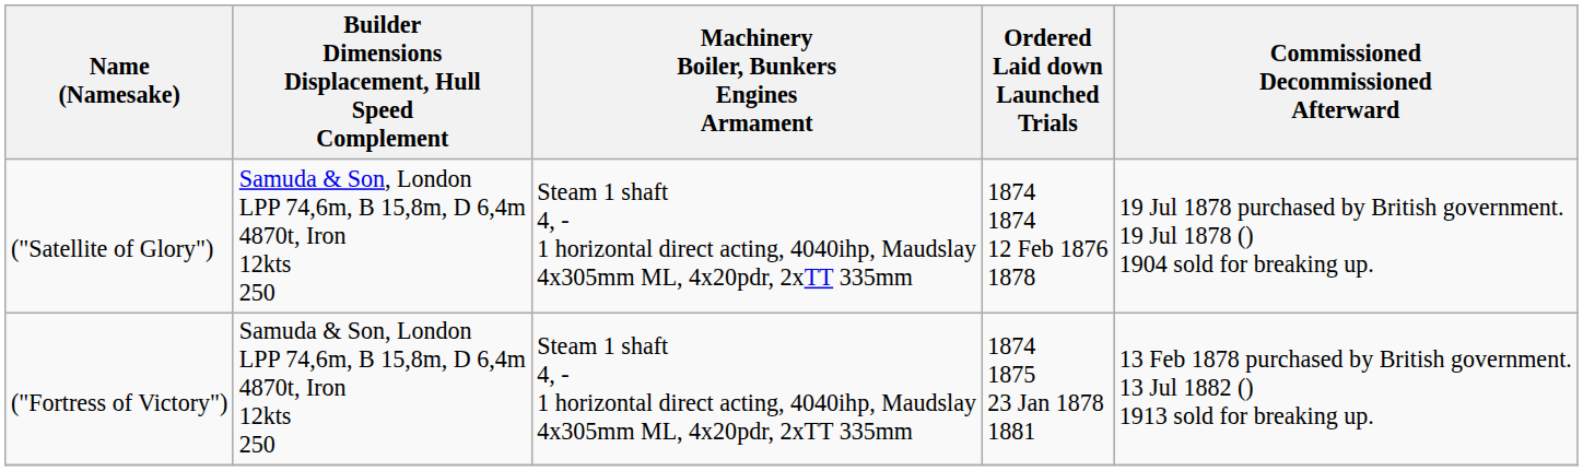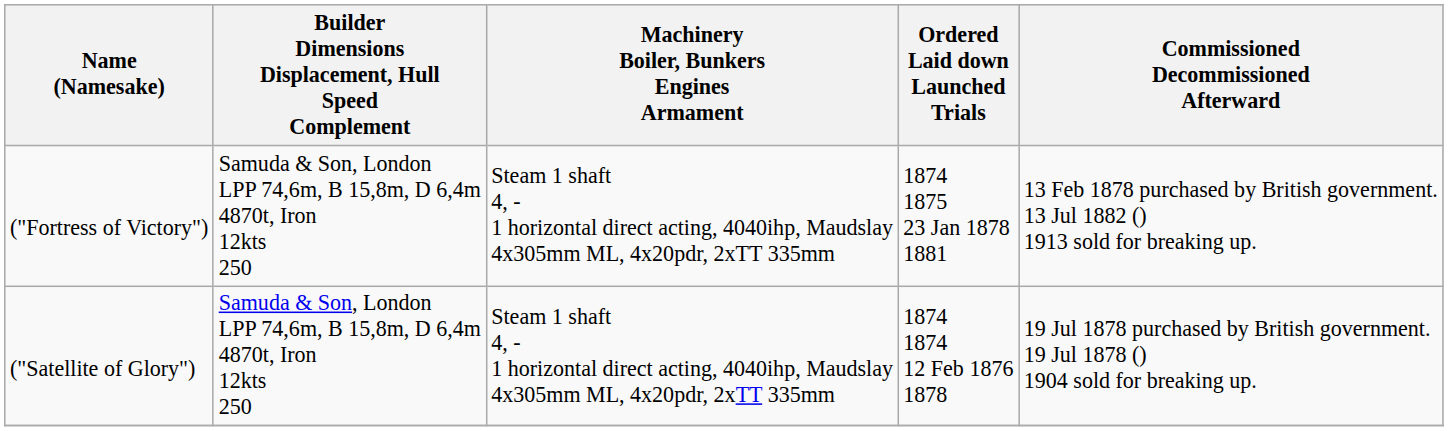rows swapped: ("Satellite of Glory") <-> ("Fortress of Victory")
